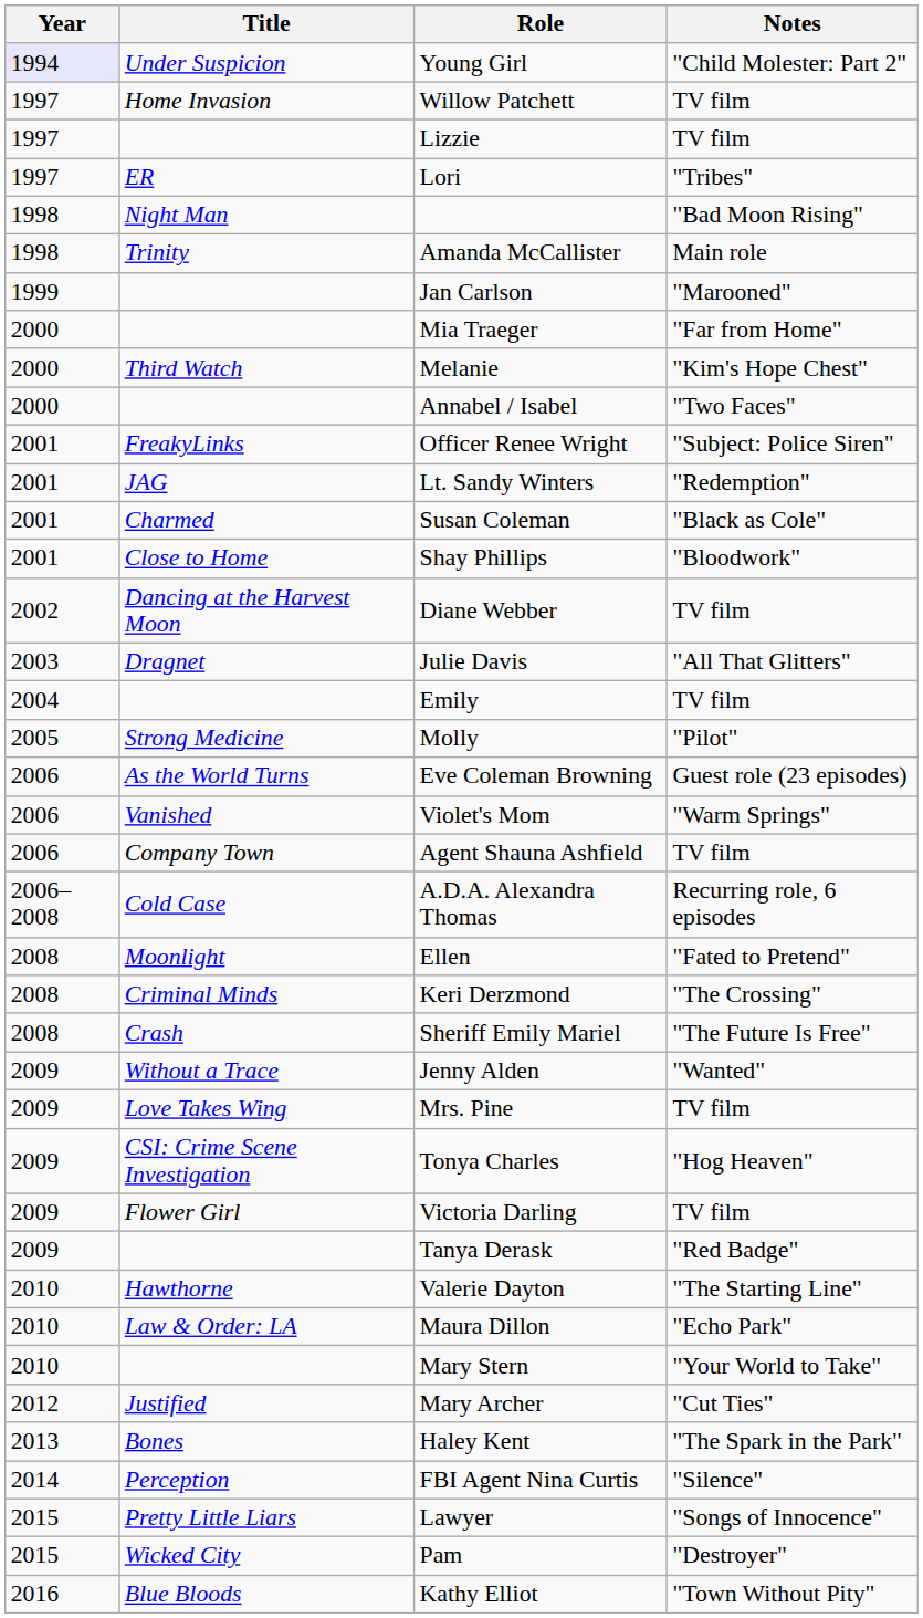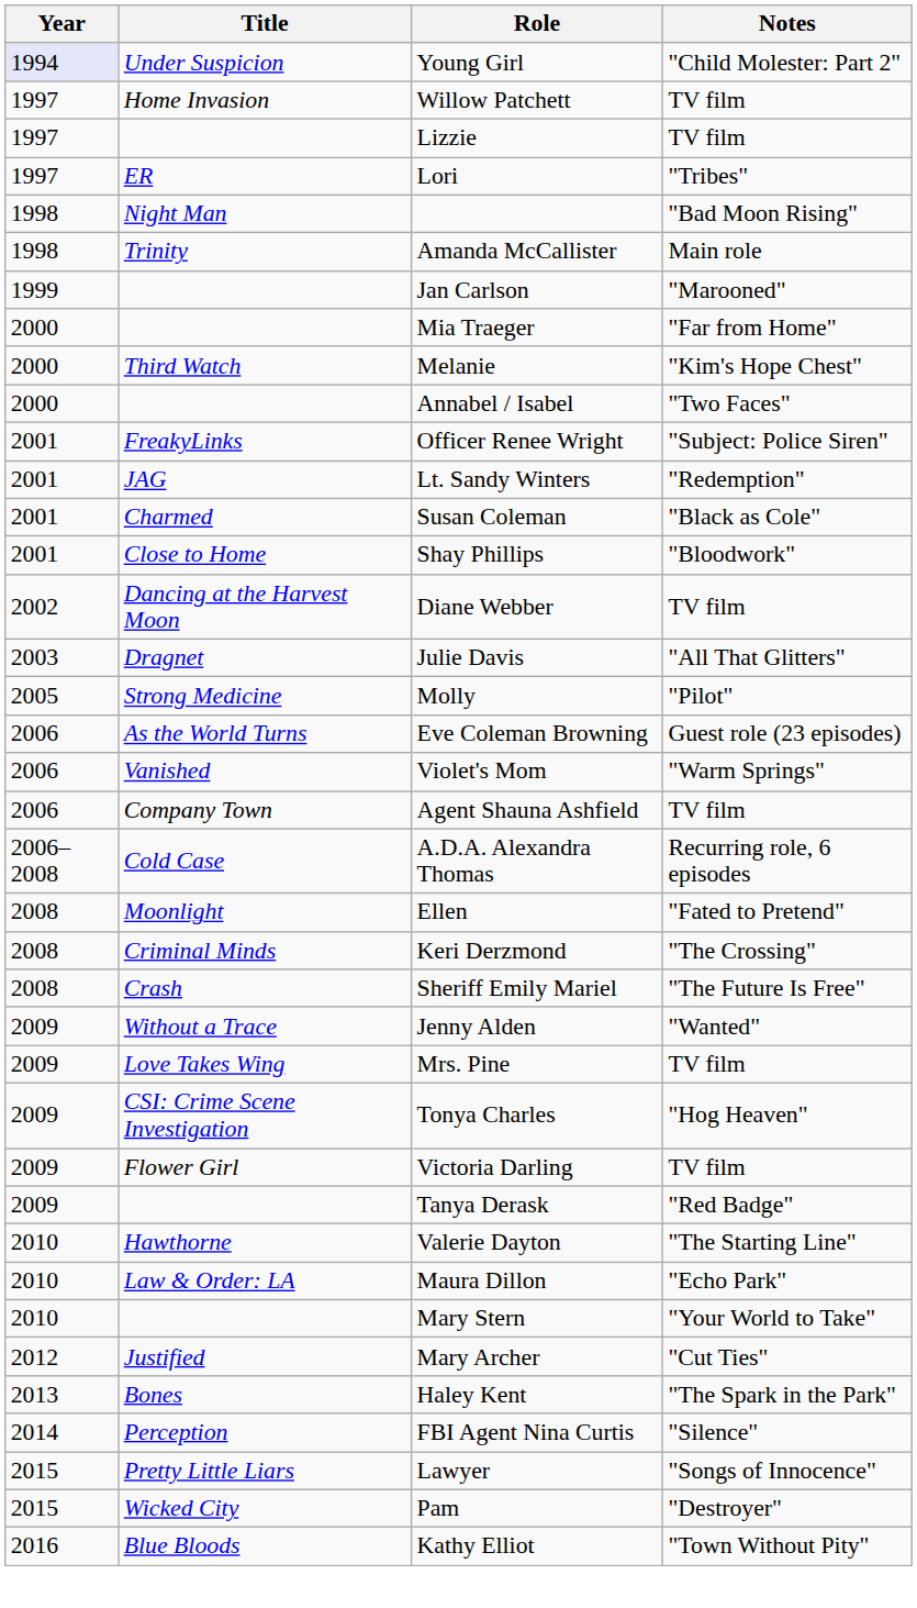- row: 2004 | Emily | TV film
